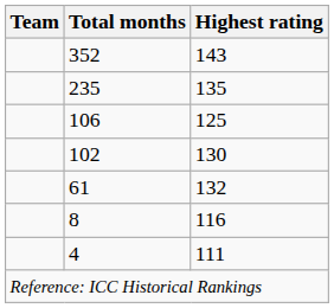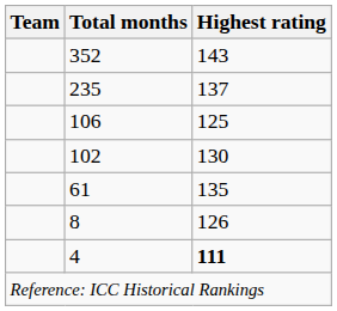235 | Highest rating: 135 -> 137
61 | Highest rating: 132 -> 135
8 | Highest rating: 116 -> 126
4 | Highest rating: normal -> bold
